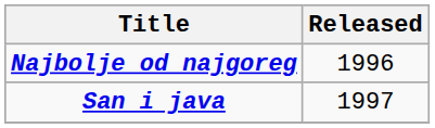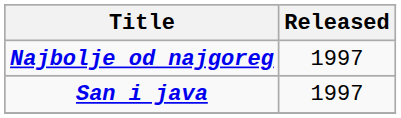Najbolje od najgoreg | Released: 1996 -> 1997
